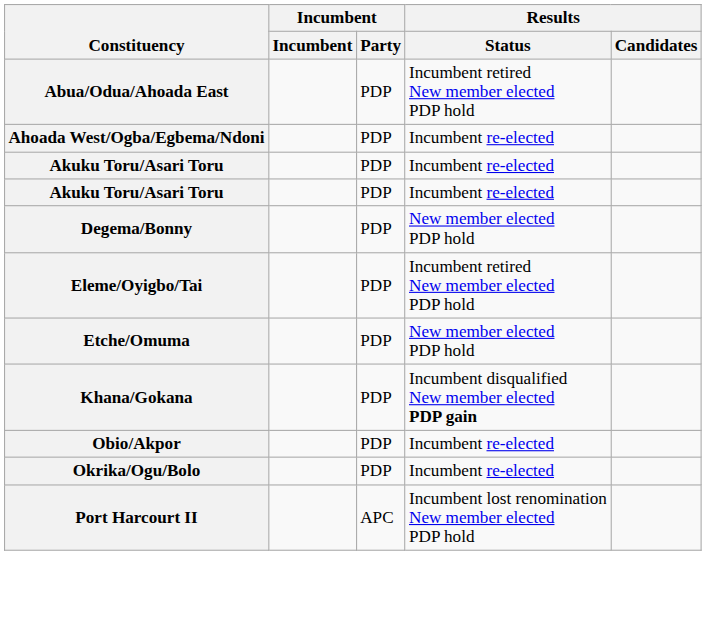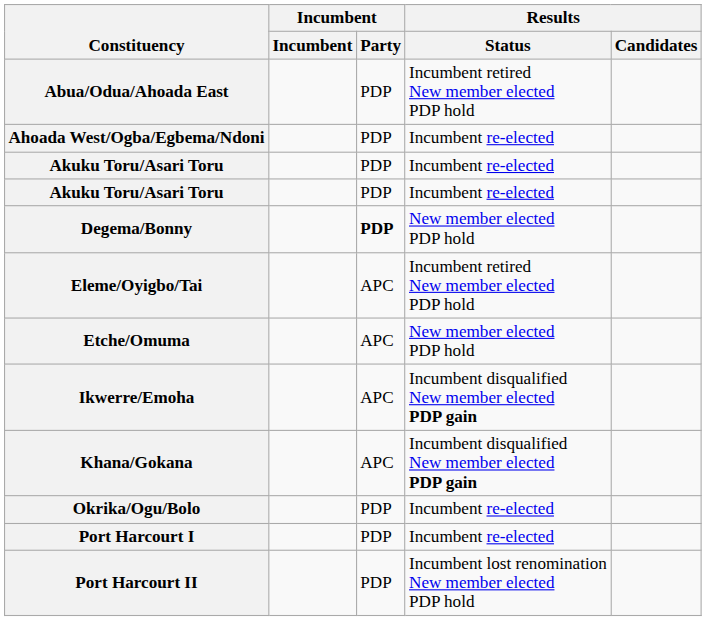Degema/Bonny | Incumbent / Party: normal -> bold
Eleme/Oyigbo/Tai | Incumbent / Party: PDP -> APC
Etche/Omuma | Incumbent / Party: PDP -> APC
+ row: Ikwerre/Emoha | APC | Incumbent disqualified New member elected PDP gain
Khana/Gokana | Incumbent / Party: PDP -> APC
- row: Obio/Akpor | PDP | Incumbent re-elected
+ row: Port Harcourt I | PDP | Incumbent re-elected
Port Harcourt II | Incumbent / Party: APC -> PDP
